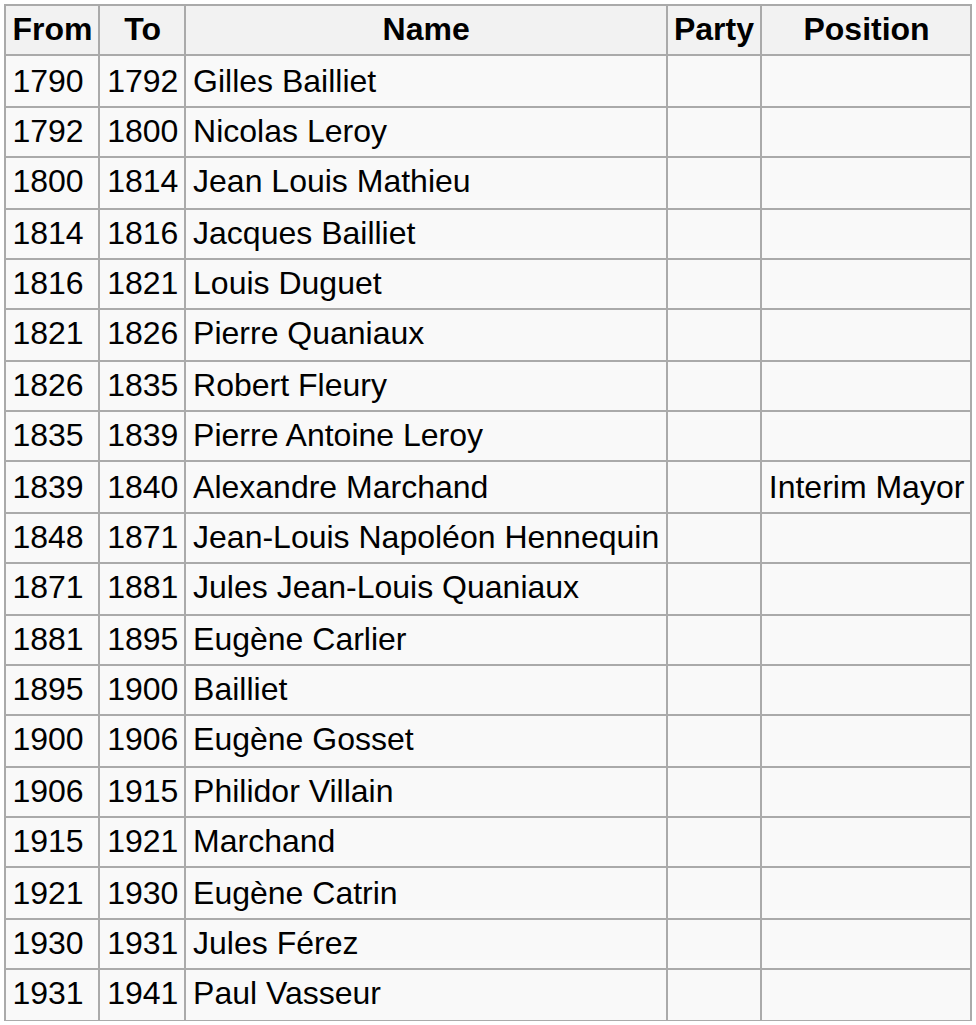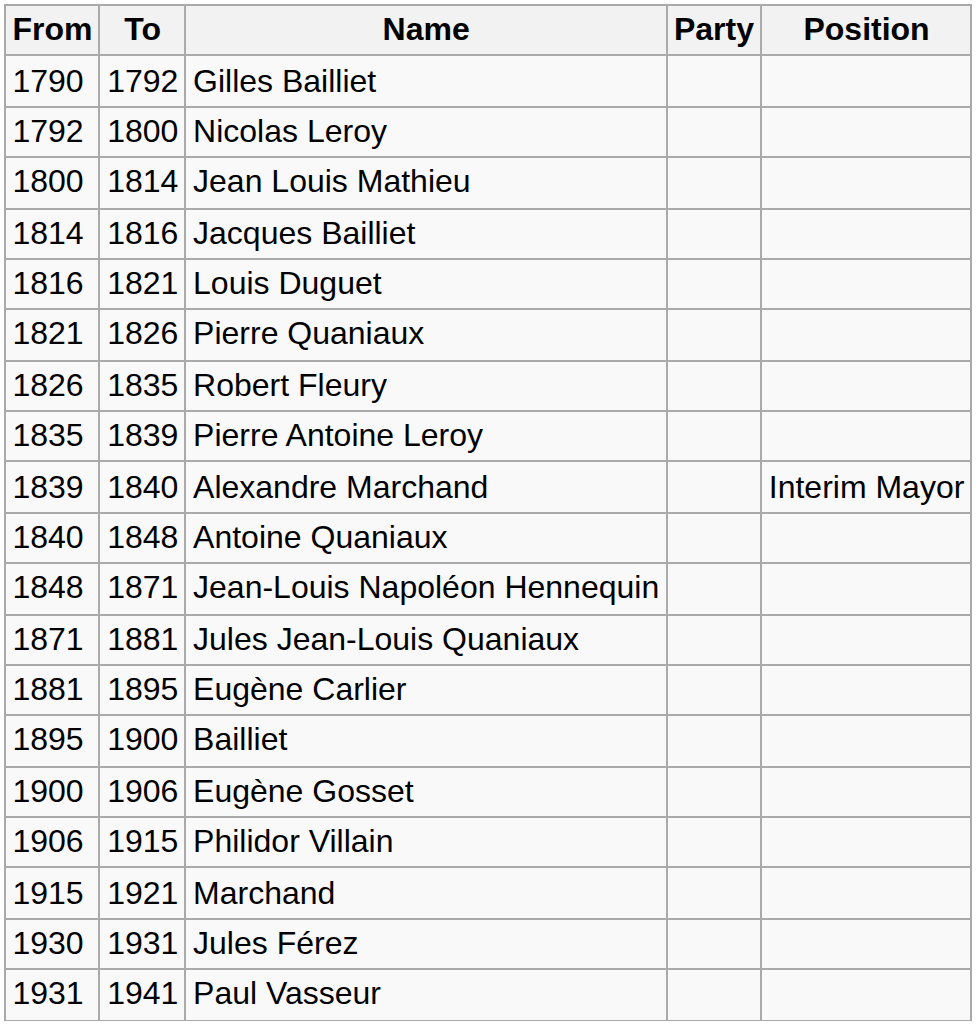+ row: 1840 | 1848 | Antoine Quaniaux
- row: 1921 | 1930 | Eugène Catrin
